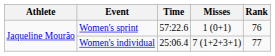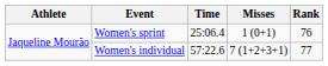Women's sprint | Time: 57:22.6 -> 25:06.4
Women's individual | Time: 25:06.4 -> 57:22.6
